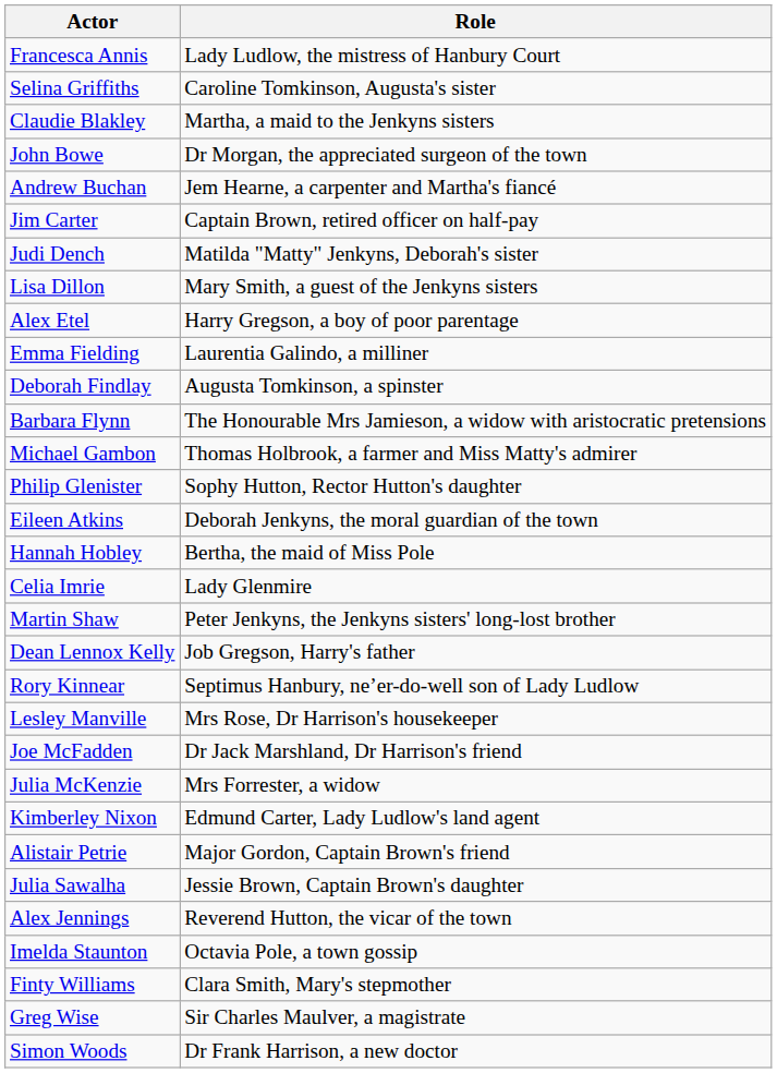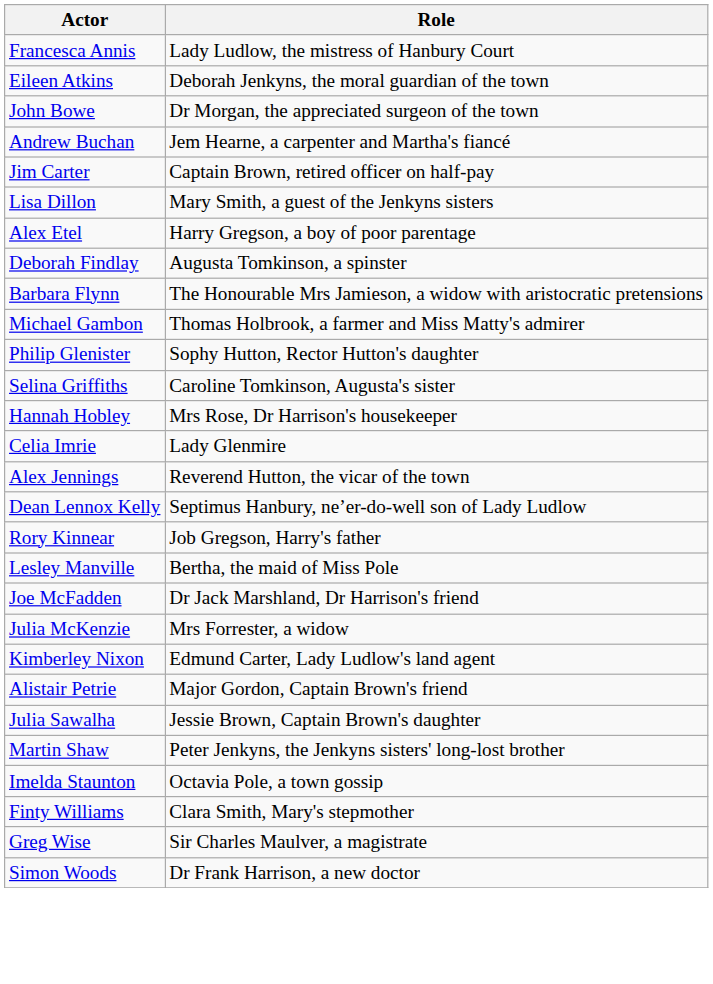rows swapped: Eileen Atkins <-> Selina Griffiths
- row: Claudie Blakley | Martha, a maid to the Jenkyns sisters
- row: Judi Dench | Matilda "Matty" Jenkyns, Deborah's sister
- row: Emma Fielding | Laurentia Galindo, a milliner
Hannah Hobley | Role: Bertha, the maid of Miss Pole -> Mrs Rose, Dr Harrison's housekeeper
rows swapped: Alex Jennings <-> Martin Shaw
Dean Lennox Kelly | Role: Job Gregson, Harry's father -> Septimus Hanbury, ne’er-do-well son of Lady Ludlow
Rory Kinnear | Role: Septimus Hanbury, ne’er-do-well son of Lady Ludlow -> Job Gregson, Harry's father
Lesley Manville | Role: Mrs Rose, Dr Harrison's housekeeper -> Bertha, the maid of Miss Pole
